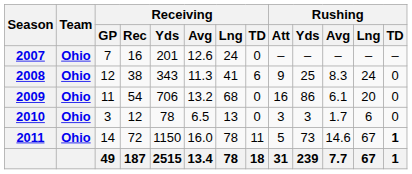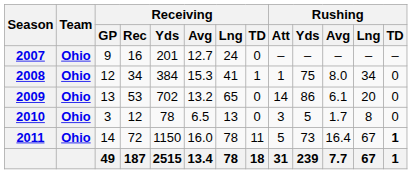2007 | Receiving / GP: 7 -> 9
2007 | Receiving / Avg: 12.6 -> 12.7
2008 | Receiving / Rec: 38 -> 34
2008 | Receiving / Yds: 343 -> 384
2008 | Receiving / Avg: 11.3 -> 15.3
2008 | Receiving / TD: 6 -> 1
2008 | Rushing / Att: 9 -> 1
2008 | Rushing / Yds: 25 -> 75
2008 | Rushing / Avg: 8.3 -> 8.0
2008 | Rushing / Lng: 24 -> 34
2009 | Receiving / GP: 11 -> 13
2009 | Receiving / Rec: 54 -> 53
2009 | Receiving / Yds: 706 -> 702
2009 | Receiving / Lng: 68 -> 65
2009 | Rushing / Att: 16 -> 14
2010 | Rushing / Yds: 3 -> 5
2010 | Rushing / Lng: 6 -> 8
2011 | Rushing / Avg: 14.6 -> 16.4
